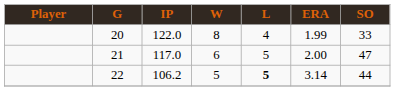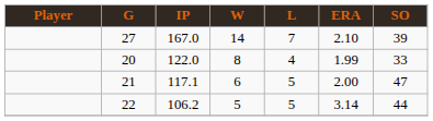+ row: 27 | 167.0 | 14 | 7 | 2.10 | 39
21 | IP: 117.0 -> 117.1
22 | L: bold -> normal
